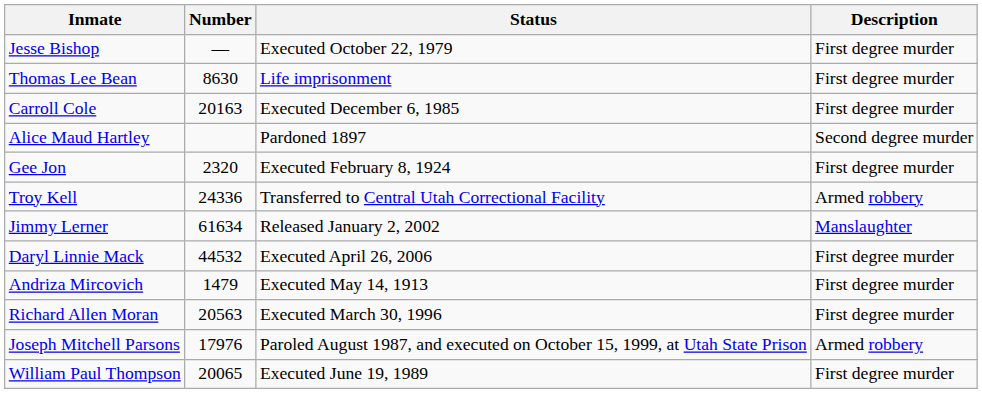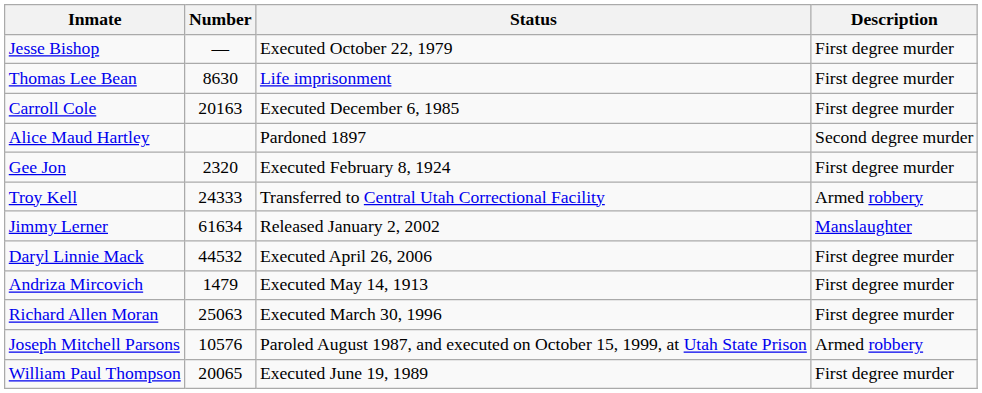Troy Kell | Number: 24336 -> 24333
Richard Allen Moran | Number: 20563 -> 25063
Joseph Mitchell Parsons | Number: 17976 -> 10576
